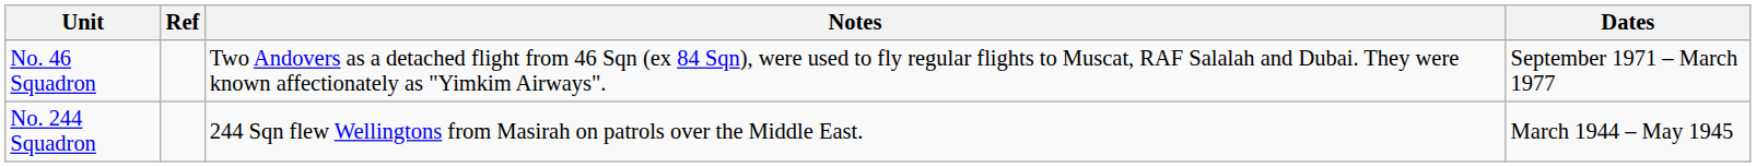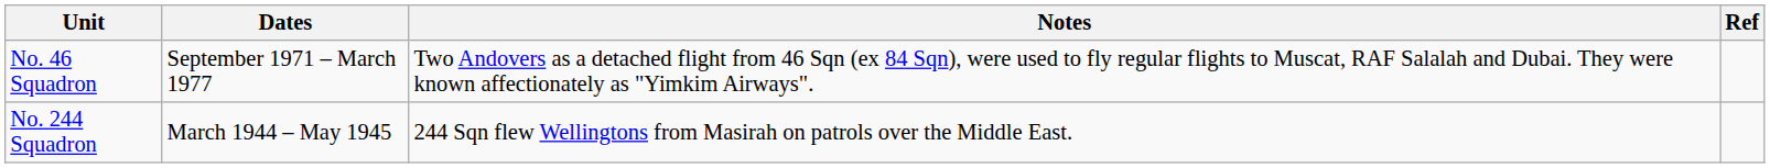columns swapped: Dates <-> Ref
